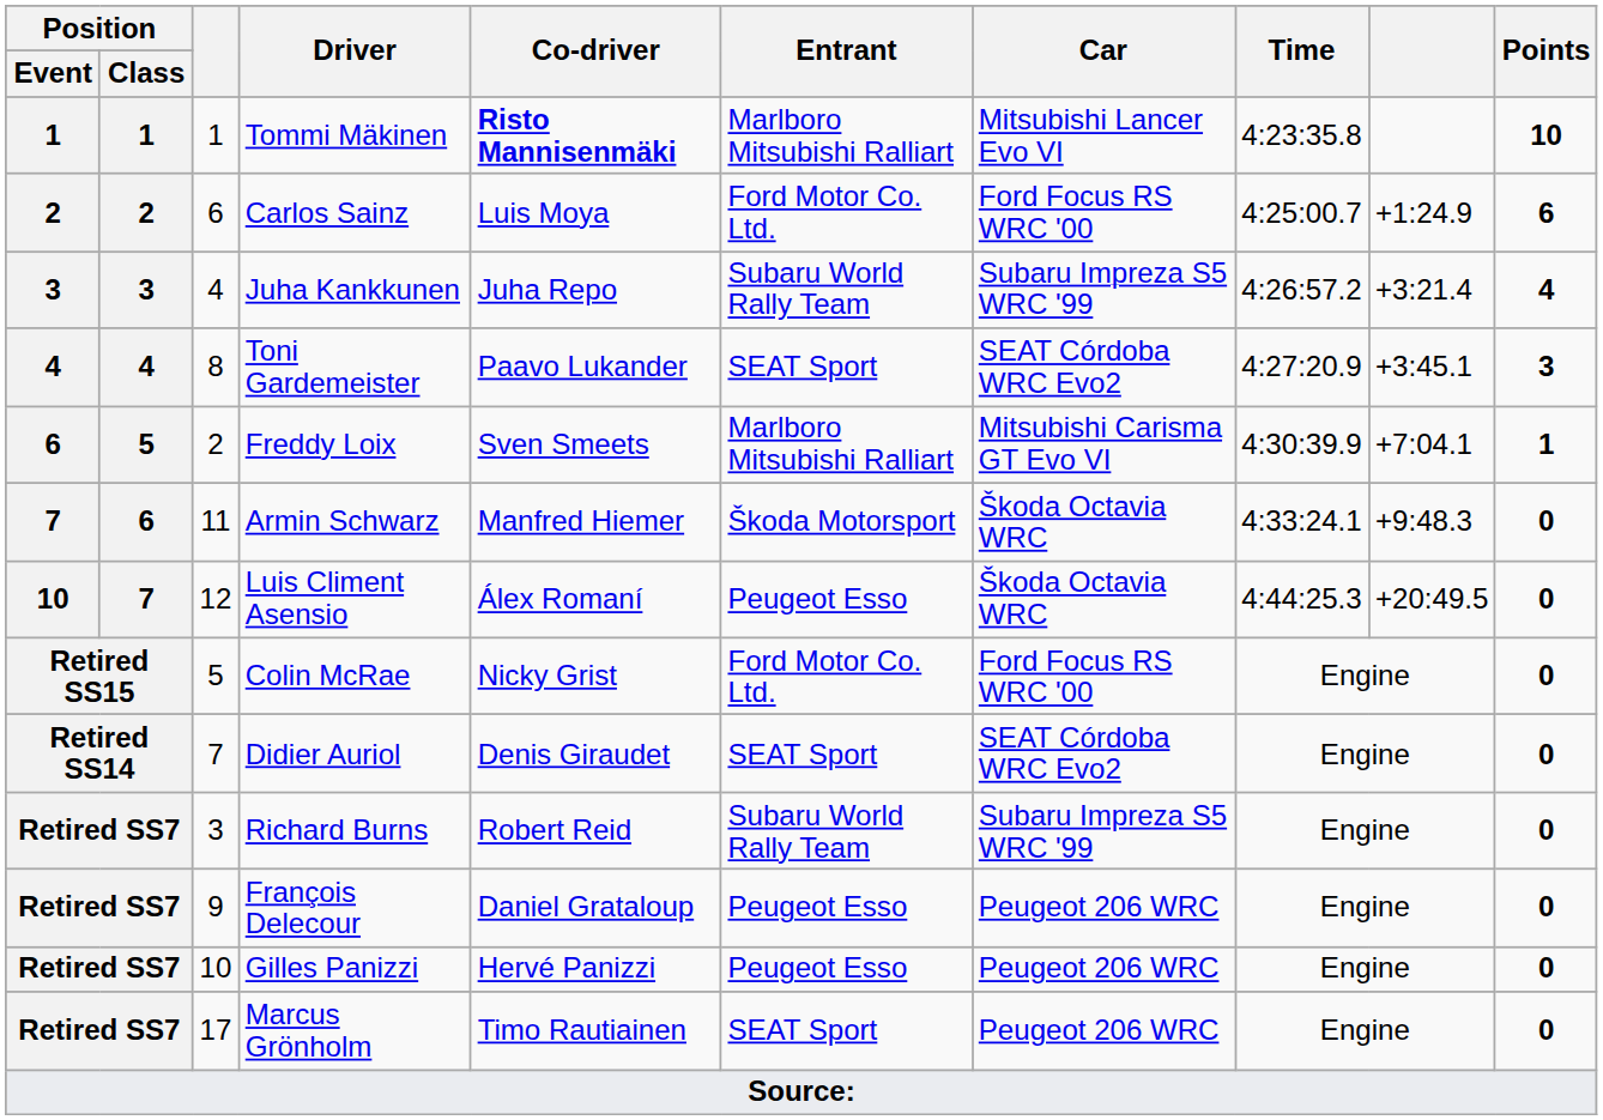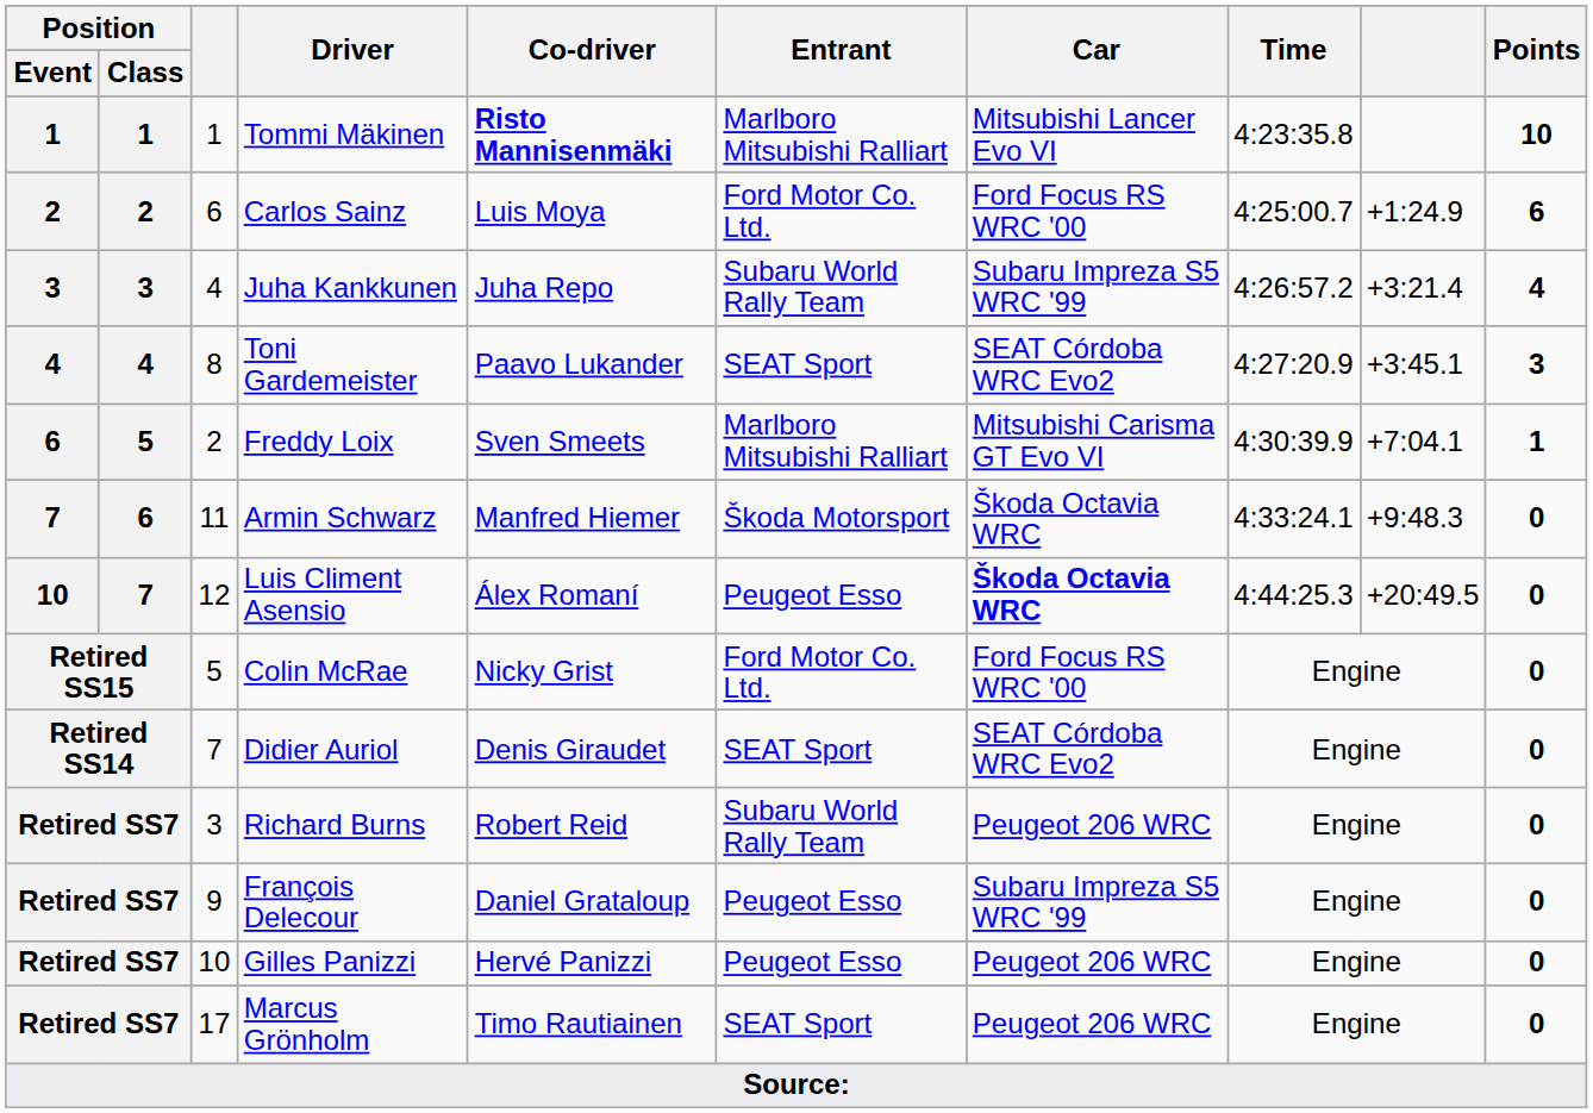Luis Climent Asensio | Car: normal -> bold
Richard Burns | Car: Subaru Impreza S5 WRC '99 -> Peugeot 206 WRC
François Delecour | Car: Peugeot 206 WRC -> Subaru Impreza S5 WRC '99
